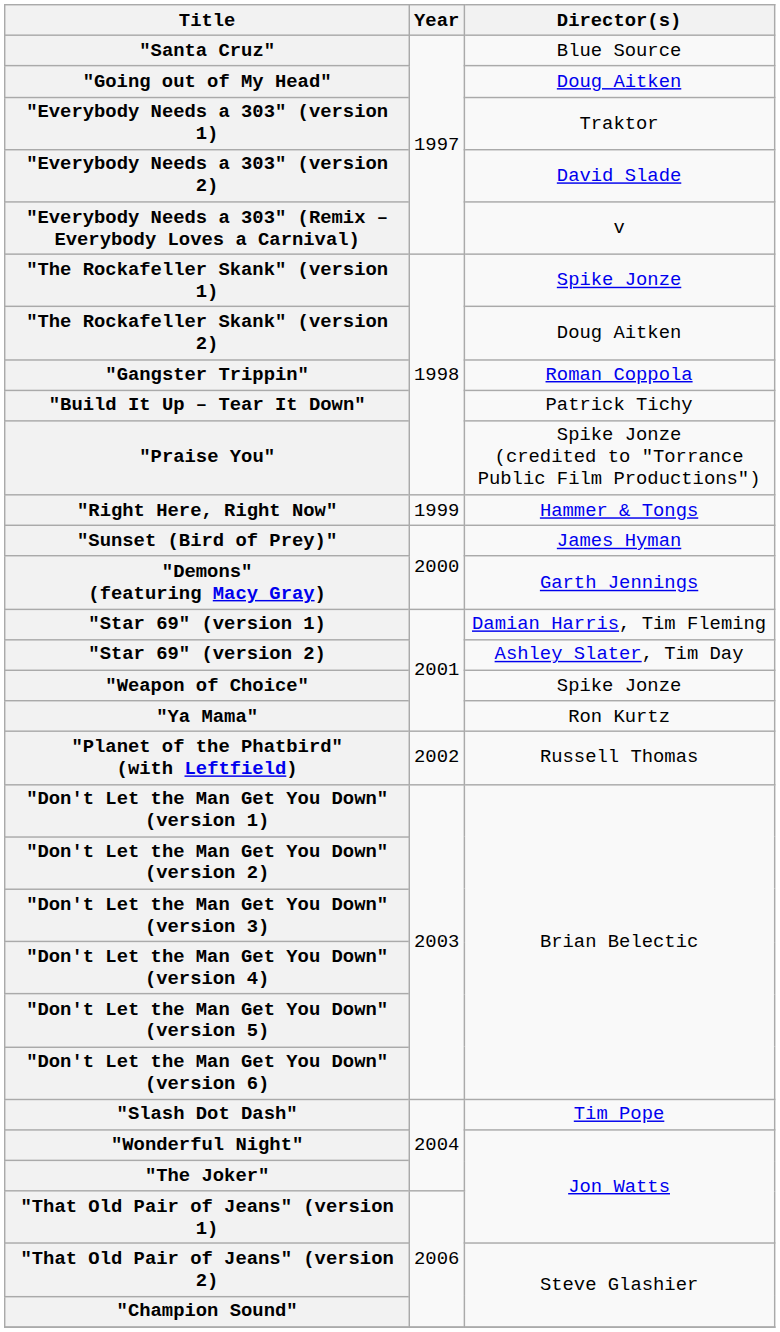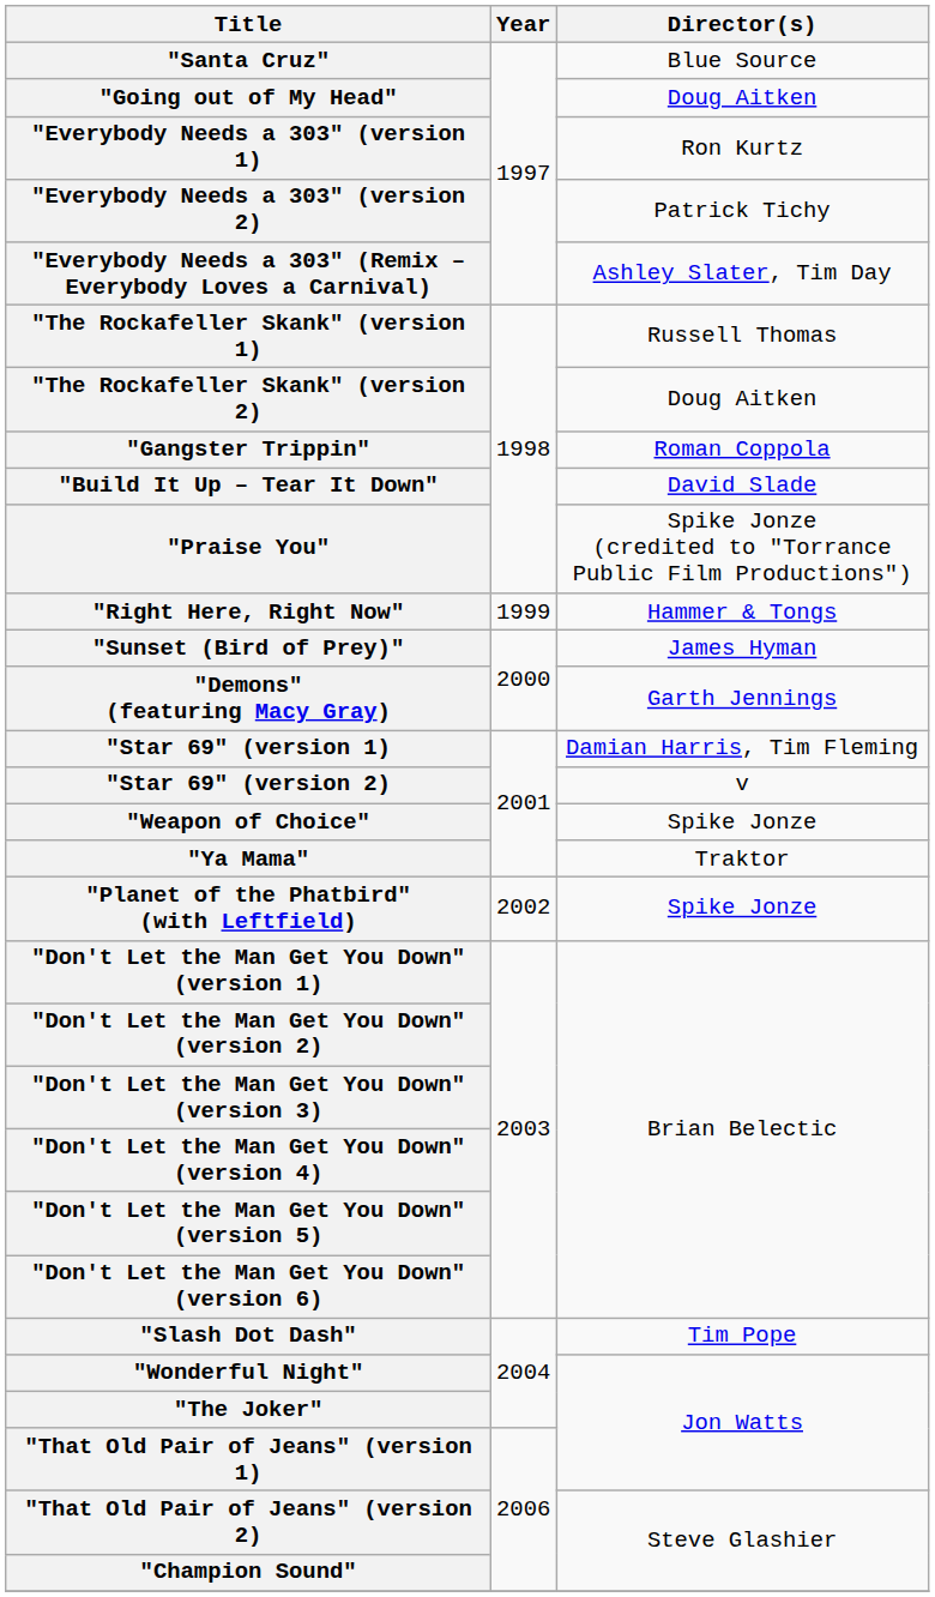"Everybody Needs a 303" (version 1) | Director(s): Traktor -> Ron Kurtz
"Everybody Needs a 303" (version 2) | Director(s): David Slade -> Patrick Tichy
"Everybody Needs a 303" (Remix – Everybody Loves a Carnival) | Director(s): v -> Ashley Slater, Tim Day
"The Rockafeller Skank" (version 1) | Director(s): Spike Jonze -> Russell Thomas
"Build It Up – Tear It Down" | Director(s): Patrick Tichy -> David Slade
"Star 69" (version 2) | Director(s): Ashley Slater, Tim Day -> v
"Ya Mama" | Director(s): Ron Kurtz -> Traktor
"Planet of the Phatbird" (with Leftfield) | Director(s): Russell Thomas -> Spike Jonze
